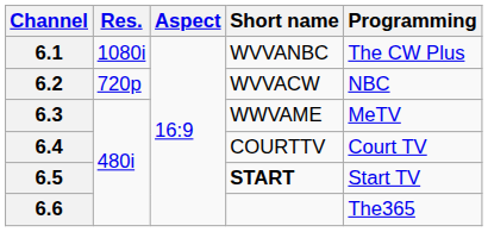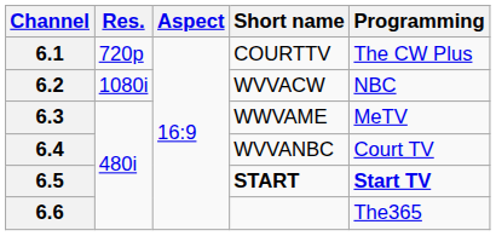6.1 | Res.: 1080i -> 720p
6.1 | Short name: WVVANBC -> COURTTV
6.2 | Res.: 720p -> 1080i
6.4 | Short name: COURTTV -> WVVANBC
6.5 | Programming: normal -> bold
